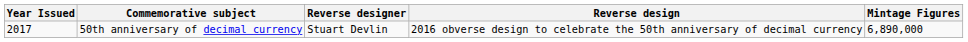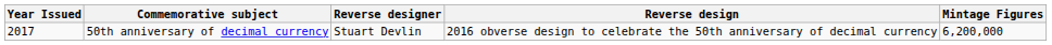50th anniversary of decimal currency | Mintage Figures: 6,890,000 -> 6,200,000
